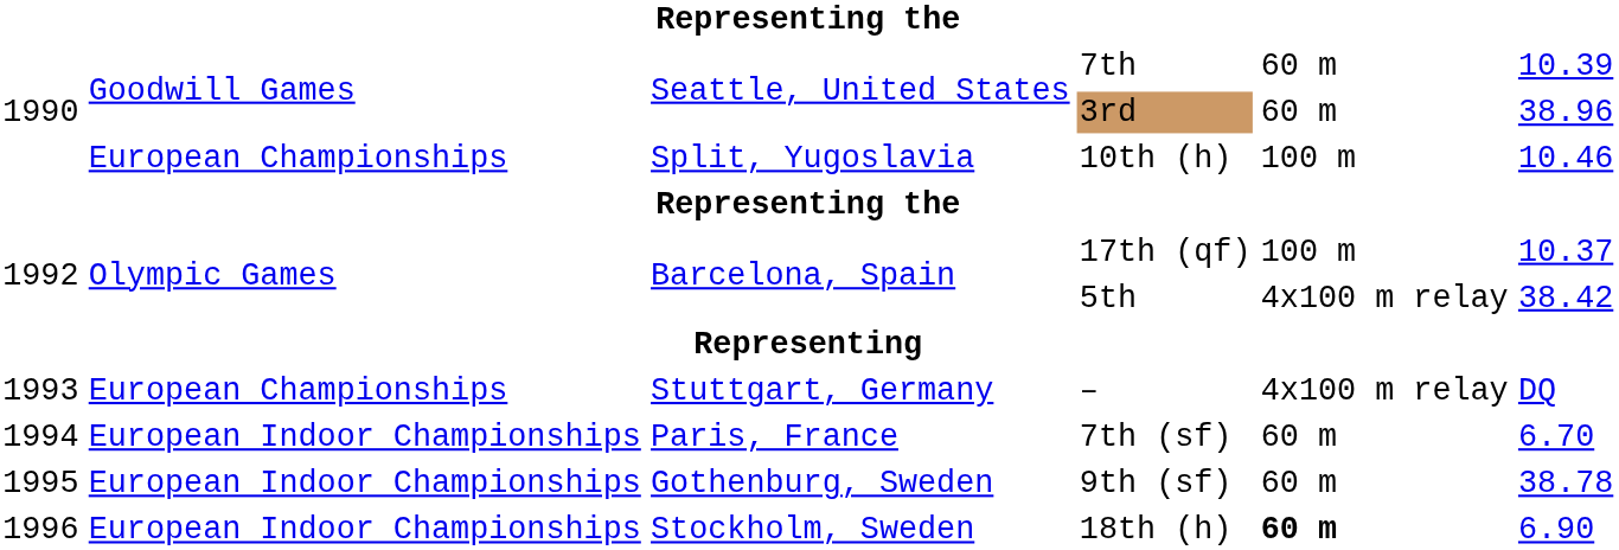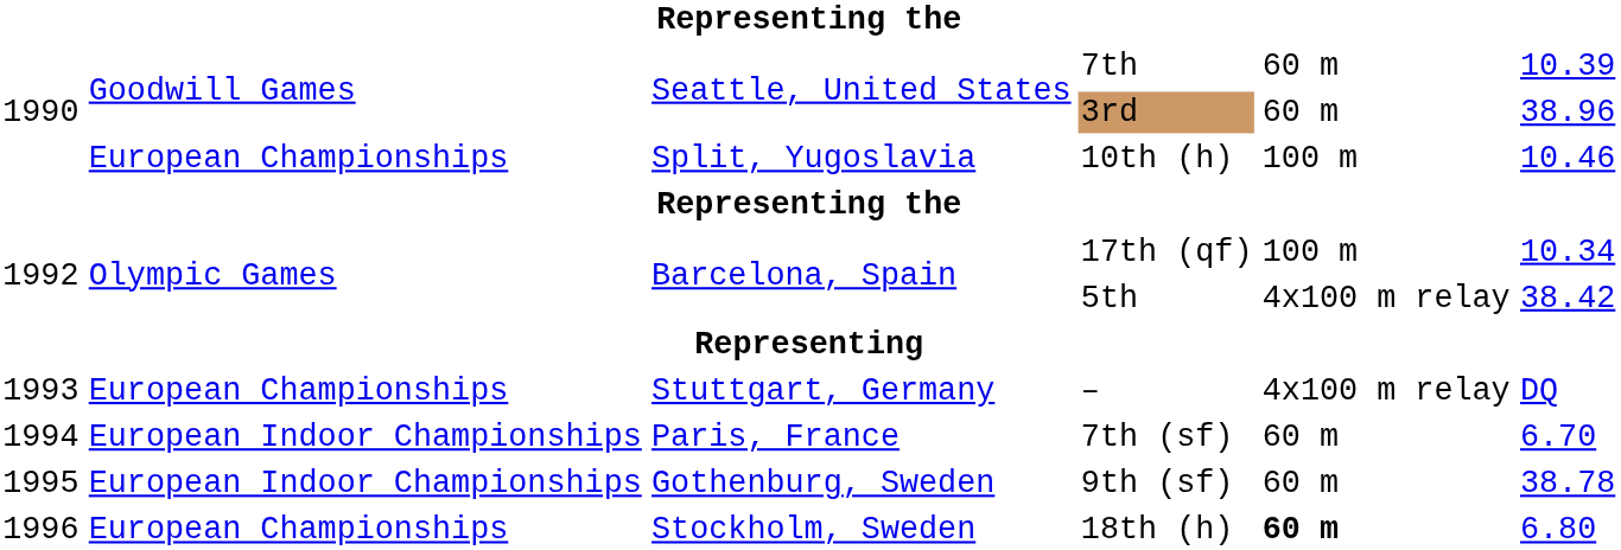17th (qf) | column 6: 10.37 -> 10.34
18th (h) | column 2: European Indoor Championships -> European Championships
18th (h) | column 6: 6.90 -> 6.80
